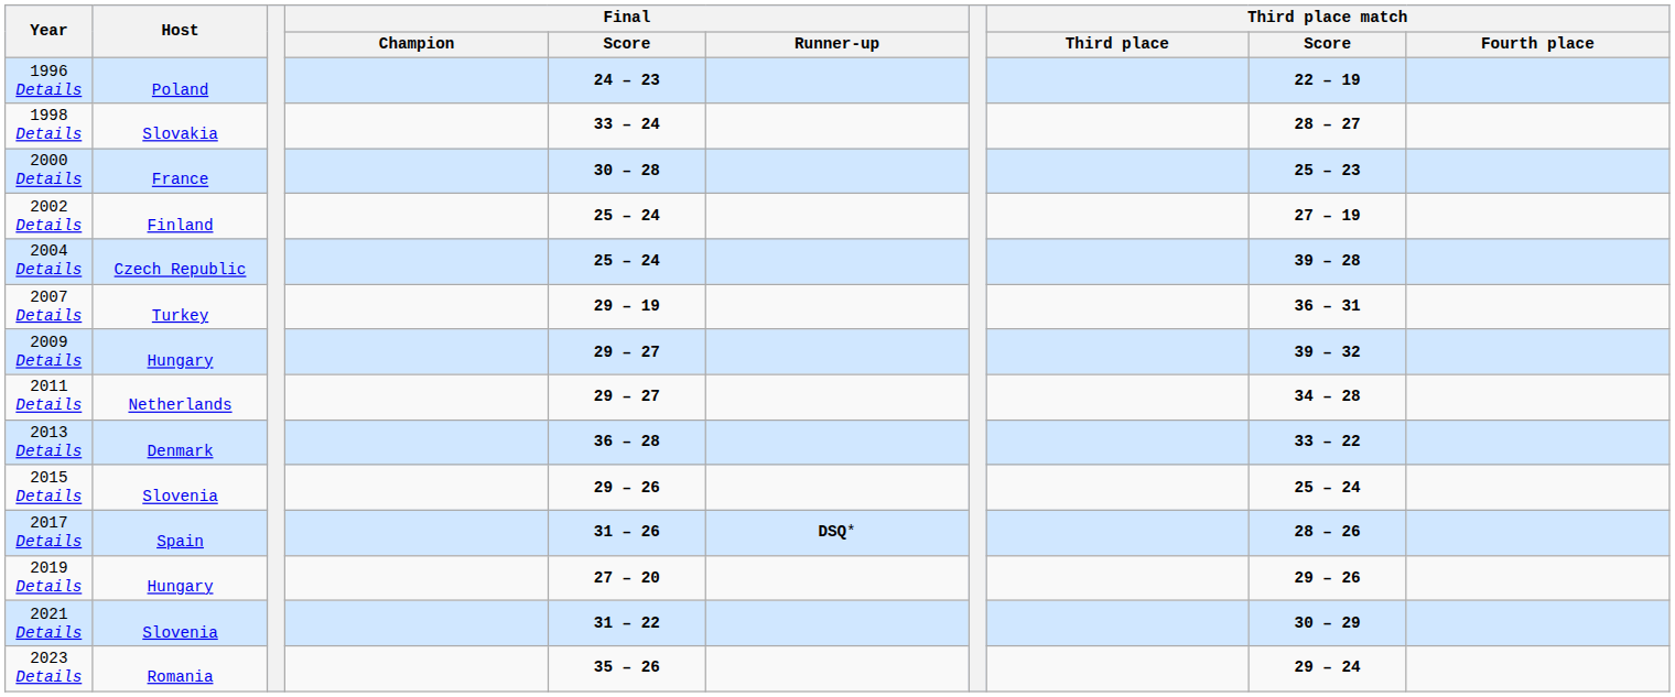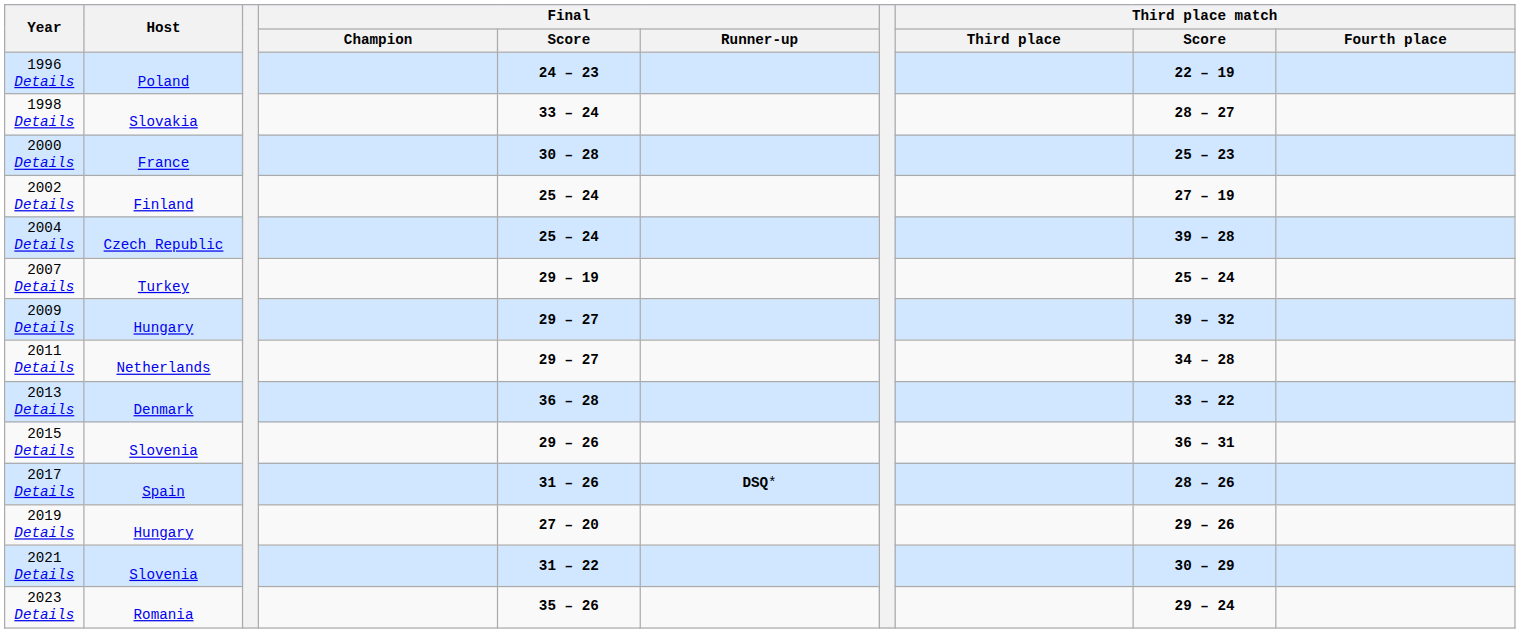2007 Details | Third place match / Score: 36 – 31 -> 25 – 24
2015 Details | Third place match / Score: 25 – 24 -> 36 – 31
